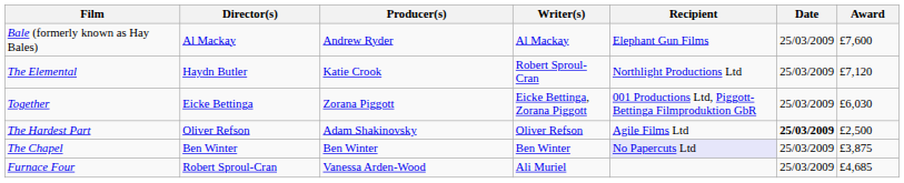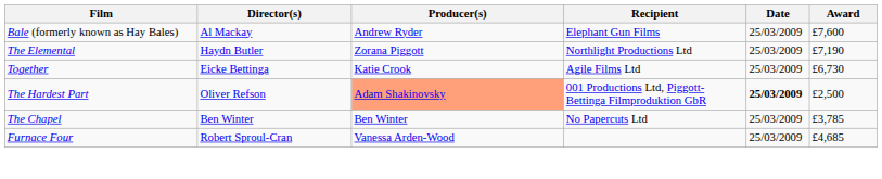- column: Writer(s) | Al Mackay | Robert Sproul-Cran | Eicke Bettinga, Zorana Piggott | Oliver Refson | Ben Winter | Ali Muriel
The Elemental | Producer(s): Katie Crook -> Zorana Piggott
The Elemental | Award: £7,120 -> £7,190
Together | Producer(s): Zorana Piggott -> Katie Crook
Together | Recipient: 001 Productions Ltd, Piggott-Bettinga Filmproduktion GbR -> Agile Films Ltd
Together | Award: £6,030 -> £6,730
The Hardest Part | Producer(s): no background -> lightsalmon background
The Hardest Part | Recipient: Agile Films Ltd -> 001 Productions Ltd, Piggott-Bettinga Filmproduktion GbR
The Chapel | Recipient: lavender background -> no background
The Chapel | Award: £3,875 -> £3,785
